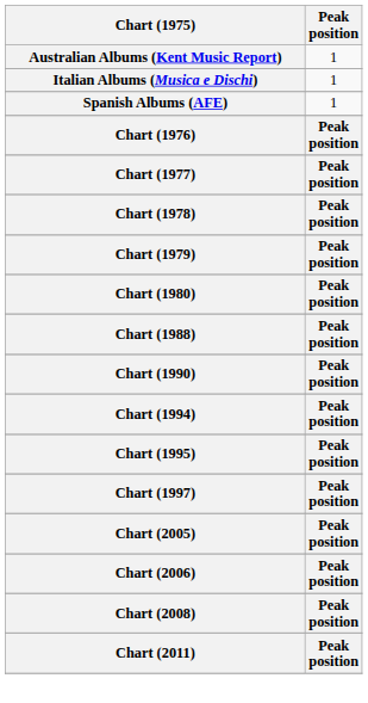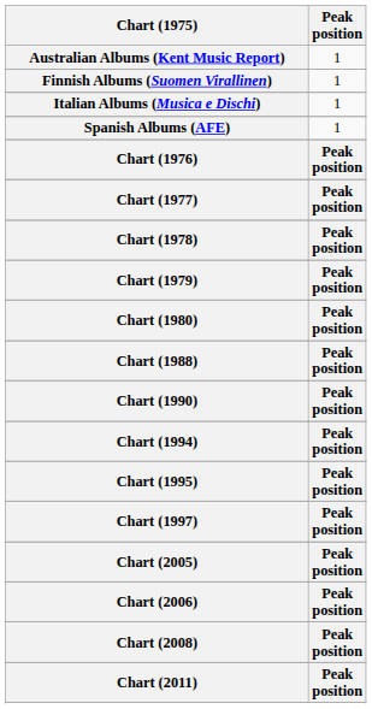+ row: Finnish Albums (Suomen Virallinen) | 1
